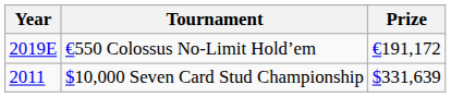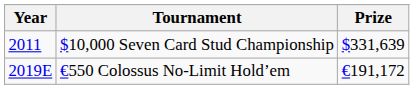rows swapped: $10,000 Seven Card Stud Championship <-> €550 Colossus No-Limit Hold’em
